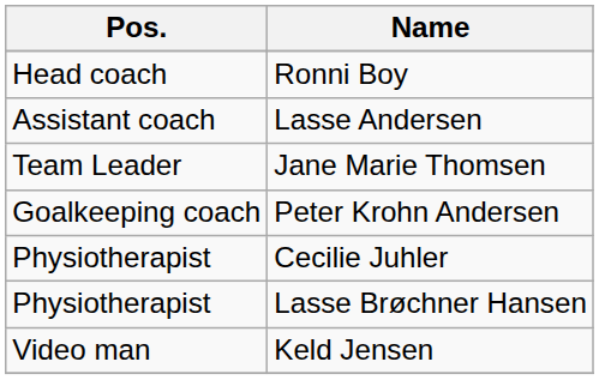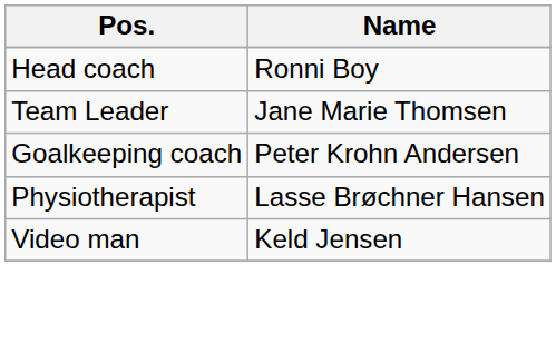- row: Assistant coach | Lasse Andersen
- row: Physiotherapist | Cecilie Juhler
